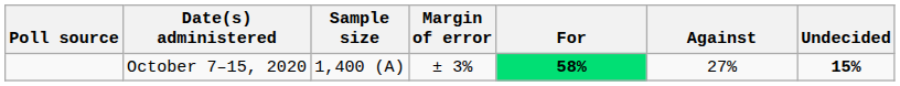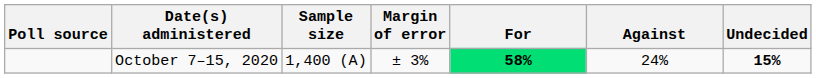October 7–15, 2020 | Against: 27% -> 24%
